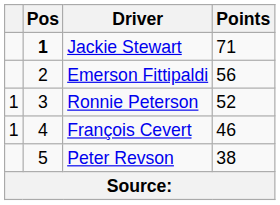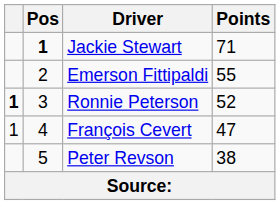Emerson Fittipaldi | Points: 56 -> 55
Ronnie Peterson | column 1: normal -> bold
François Cevert | Points: 46 -> 47
